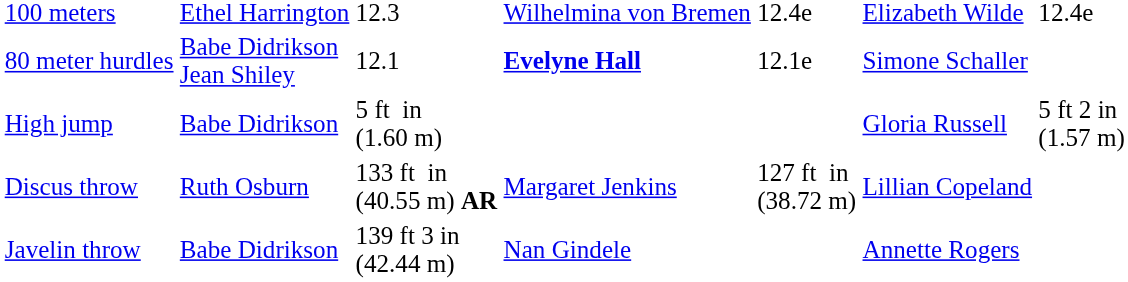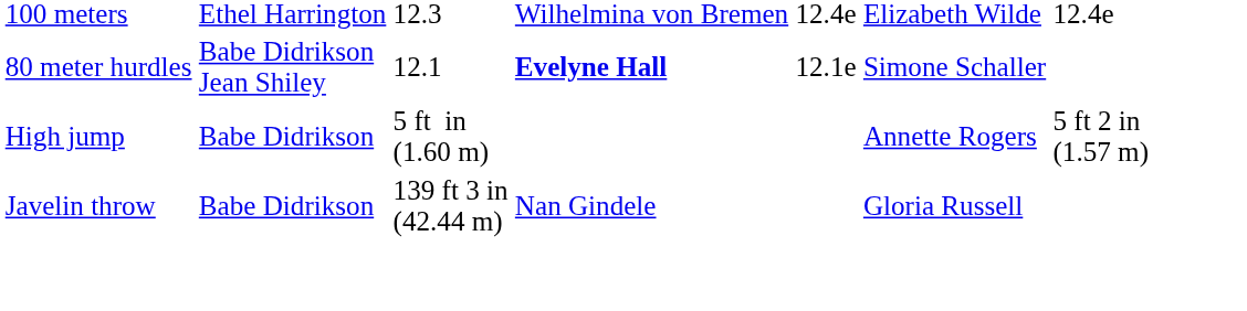High jump | column 6: Gloria Russell -> Annette Rogers
- row: Discus throw | Ruth Osburn | 133 ft in (40.55 m) AR | Margaret Jenkins | 127 ft in (38.72 m) | Lillian Copeland
Javelin throw | column 6: Annette Rogers -> Gloria Russell
